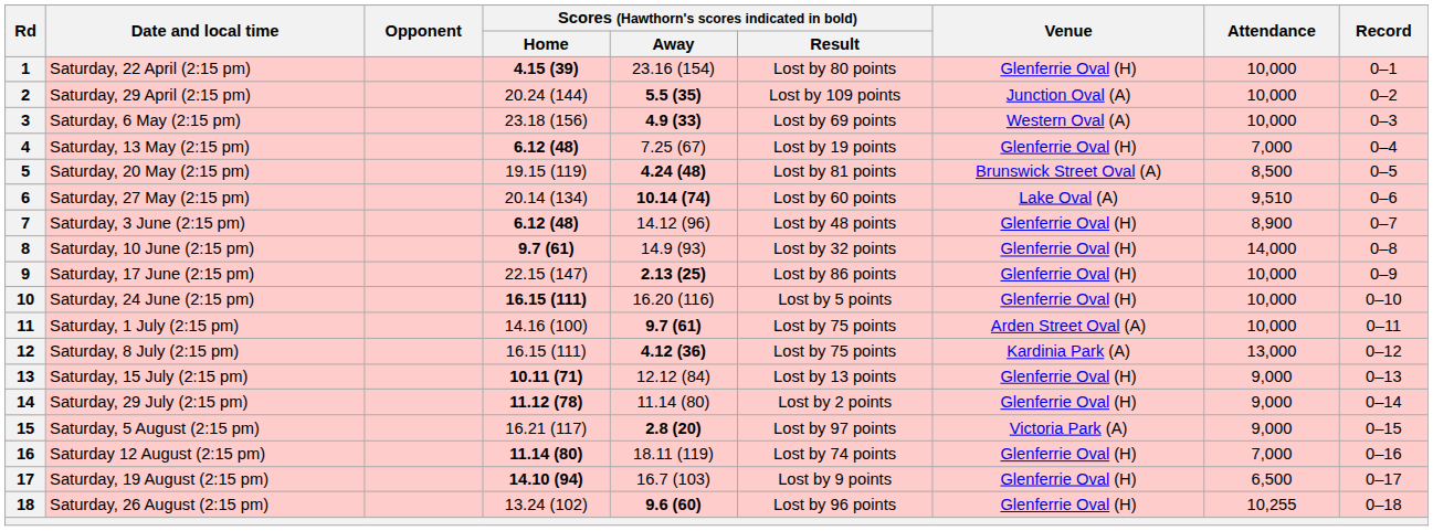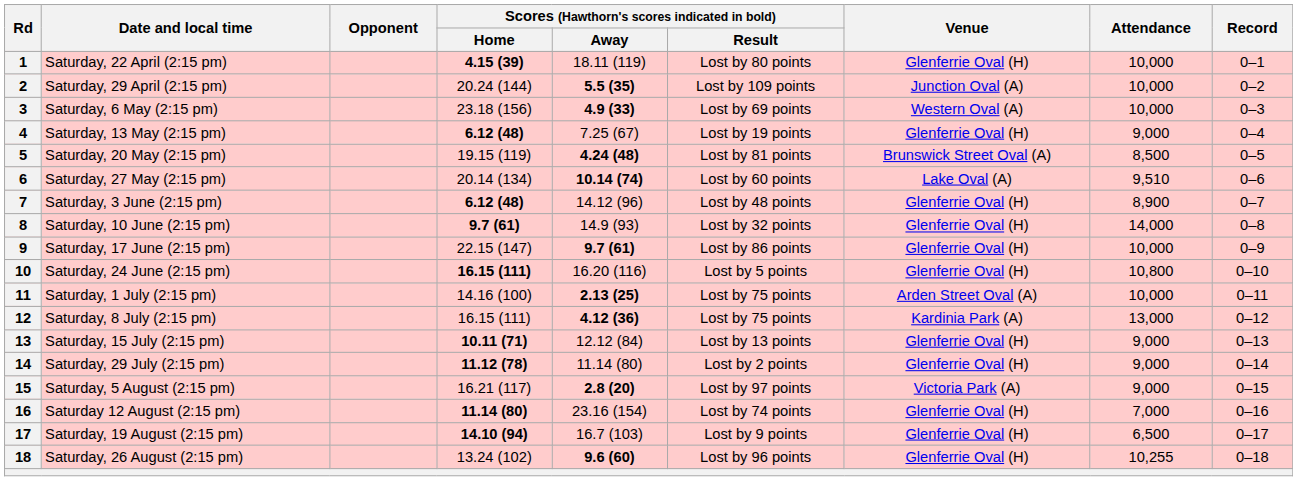1 | Scores (Hawthorn's scores indicated in bold) / Away: 23.16 (154) -> 18.11 (119)
4 | Attendance: 7,000 -> 9,000
9 | Scores (Hawthorn's scores indicated in bold) / Away: 2.13 (25) -> 9.7 (61)
10 | Attendance: 10,000 -> 10,800
11 | Scores (Hawthorn's scores indicated in bold) / Away: 9.7 (61) -> 2.13 (25)
16 | Scores (Hawthorn's scores indicated in bold) / Away: 18.11 (119) -> 23.16 (154)
